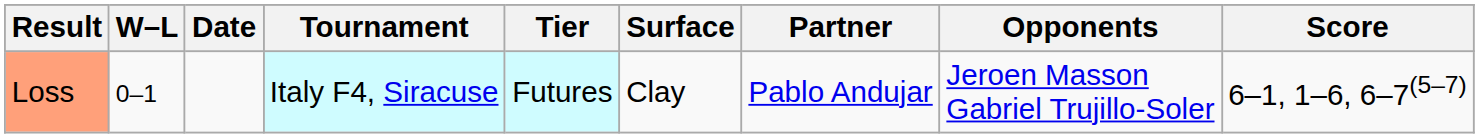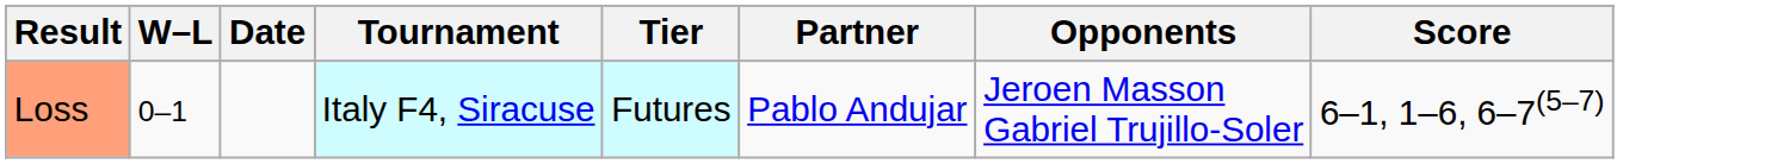- column: Surface | Clay
